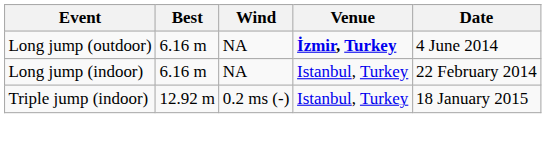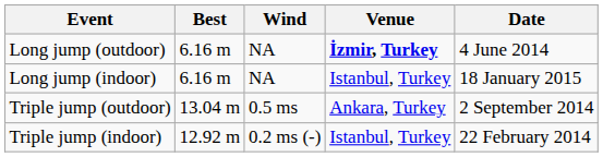Long jump (indoor) | Date: 22 February 2014 -> 18 January 2015
+ row: Triple jump (outdoor) | 13.04 m | 0.5 ms | Ankara, Turkey | 2 September 2014
Triple jump (indoor) | Date: 18 January 2015 -> 22 February 2014
